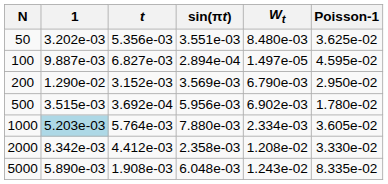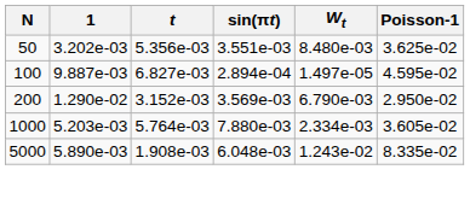- row: 500 | 3.515e-03 | 3.692e-04 | 5.956e-03 | 6.902e-03 | 1.780e-02
1000 | 1: lightblue background -> no background
- row: 2000 | 8.342e-03 | 4.412e-03 | 2.358e-03 | 1.208e-02 | 3.330e-02
